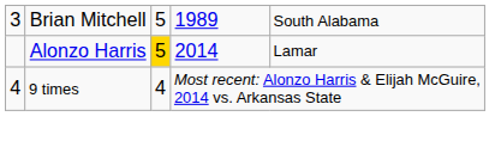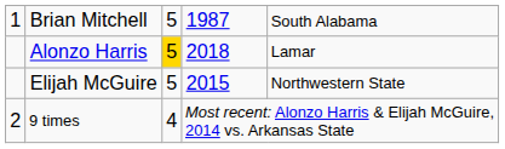Brian Mitchell | column 1: 3 -> 1
Brian Mitchell | column 4: 1989 -> 1987
Alonzo Harris | column 4: 2014 -> 2018
+ row: Elijah McGuire | 5 | 2015 | Northwestern State
9 times | column 1: 4 -> 2
